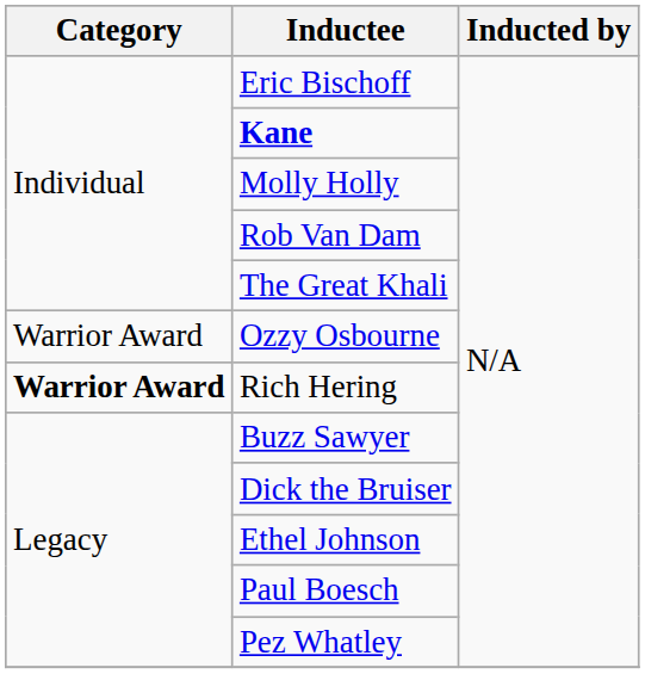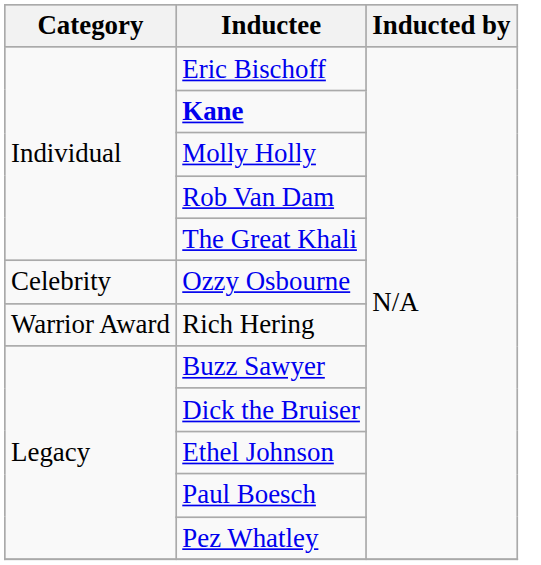Ozzy Osbourne | Category: Warrior Award -> Celebrity
Rich Hering | Category: bold -> normal
